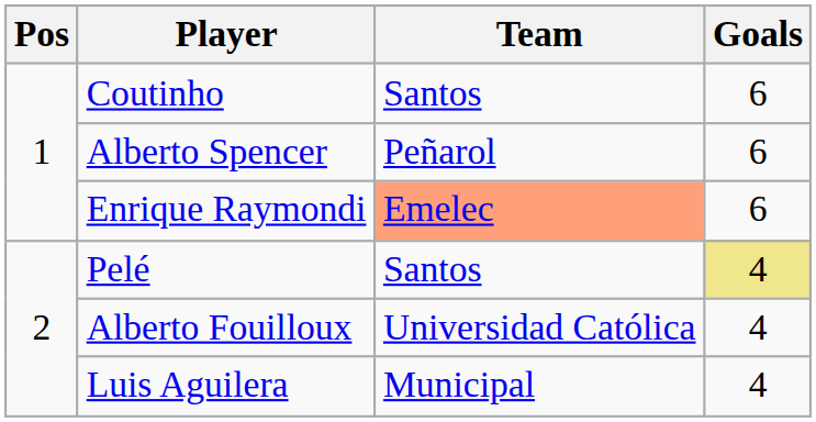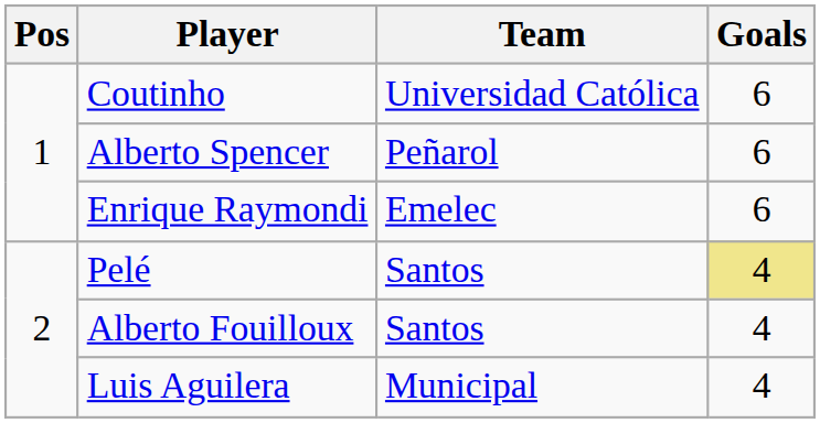Coutinho | Team: Santos -> Universidad Católica
Enrique Raymondi | Team: lightsalmon background -> no background
Alberto Fouilloux | Team: Universidad Católica -> Santos
